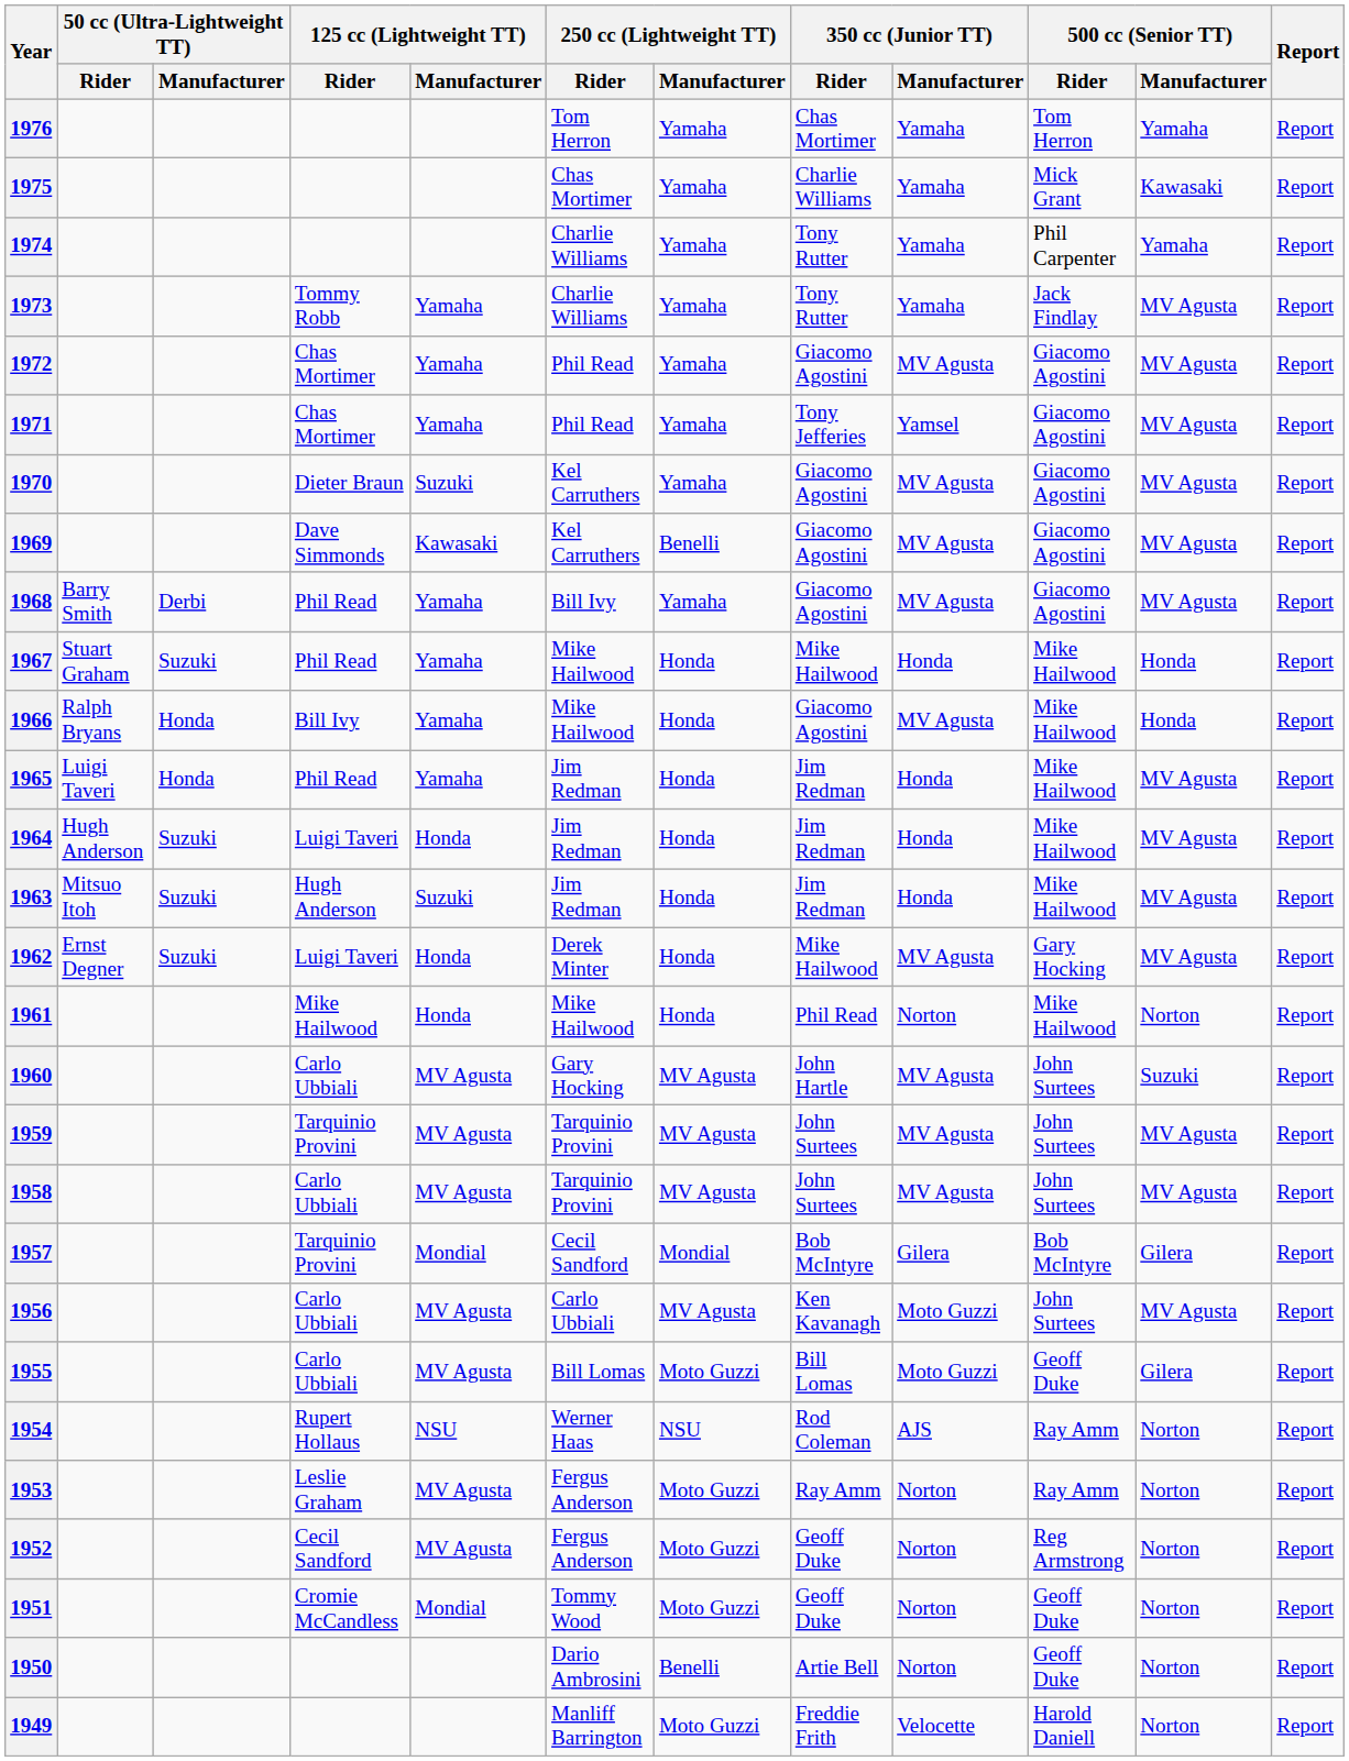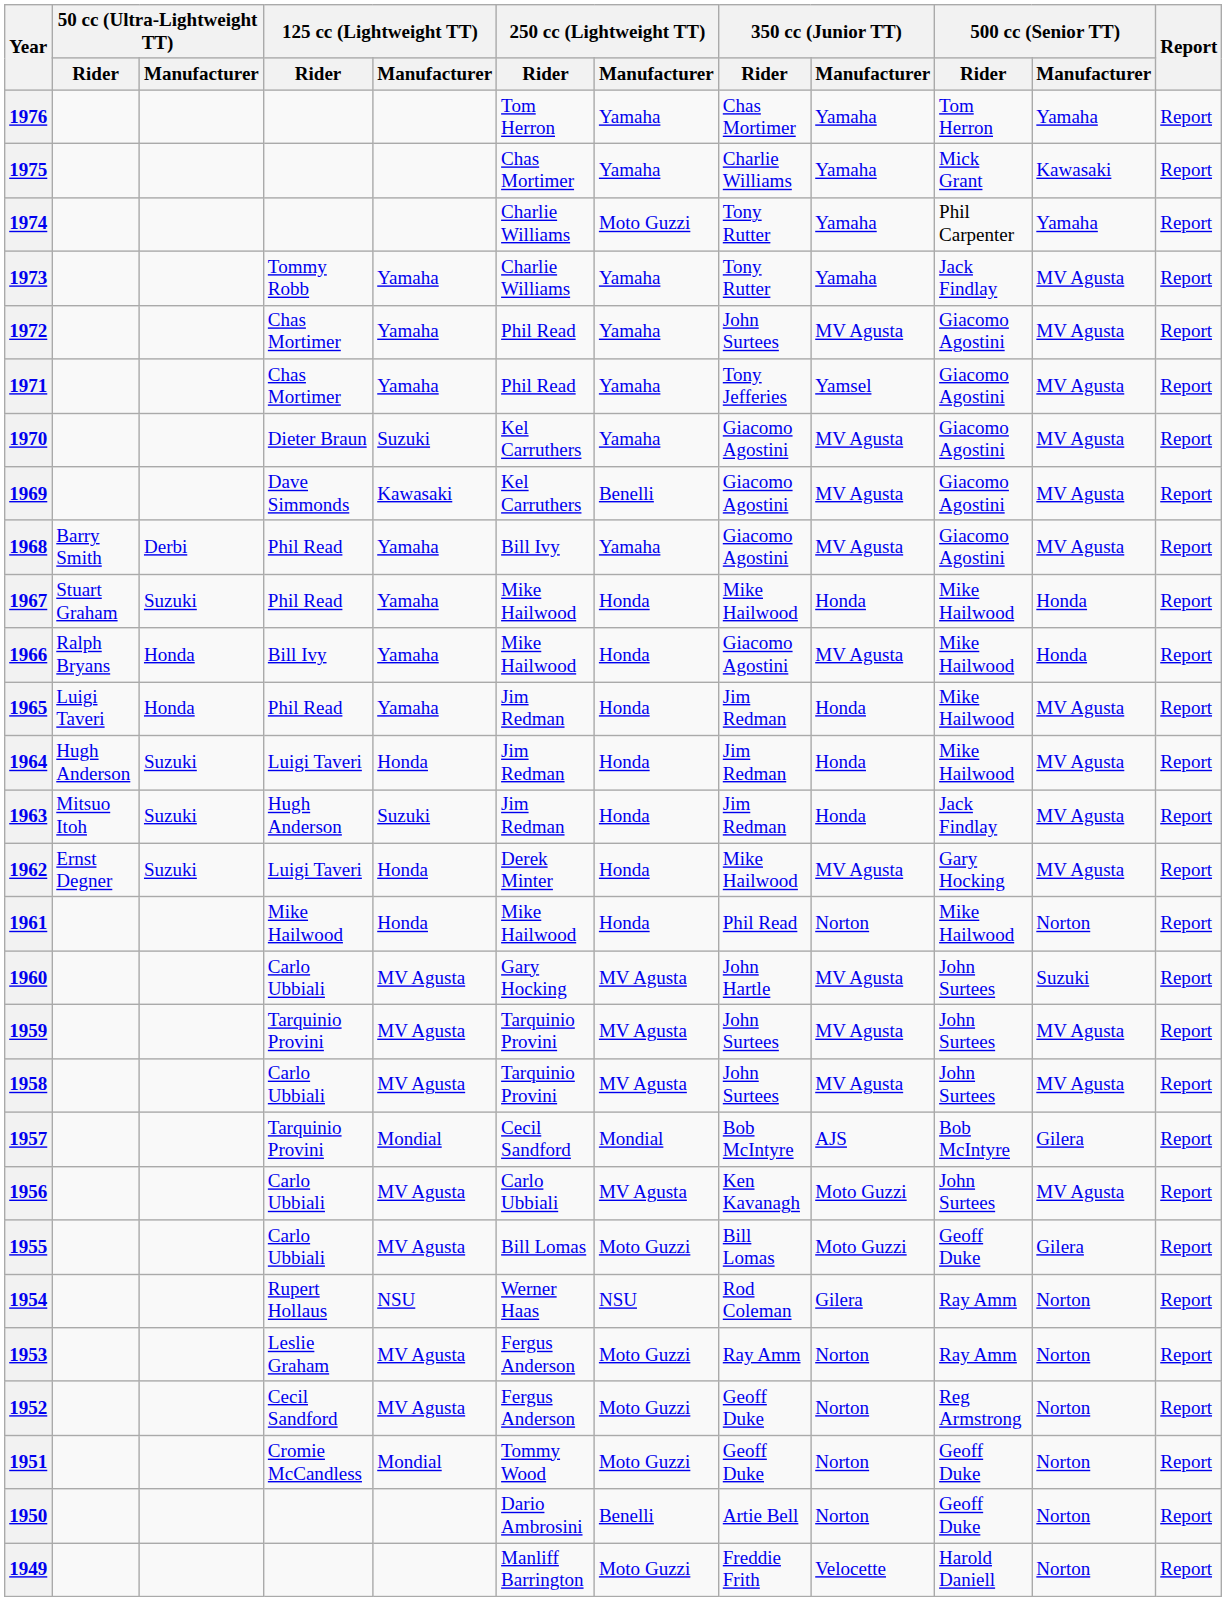1974 | 250 cc (Lightweight TT) / Manufacturer: Yamaha -> Moto Guzzi
1972 | 350 cc (Junior TT) / Rider: Giacomo Agostini -> John Surtees
1963 | 500 cc (Senior TT) / Rider: Mike Hailwood -> Jack Findlay
1957 | 350 cc (Junior TT) / Manufacturer: Gilera -> AJS
1954 | 350 cc (Junior TT) / Manufacturer: AJS -> Gilera
